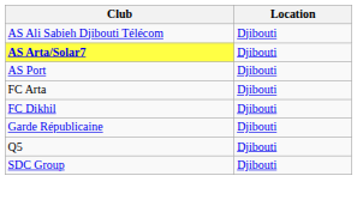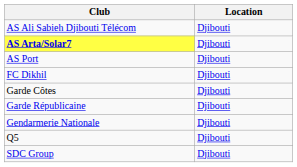- row: FC Arta | Djibouti
+ row: Garde Côtes | Djibouti
+ row: Gendarmerie Nationale | Djibouti
